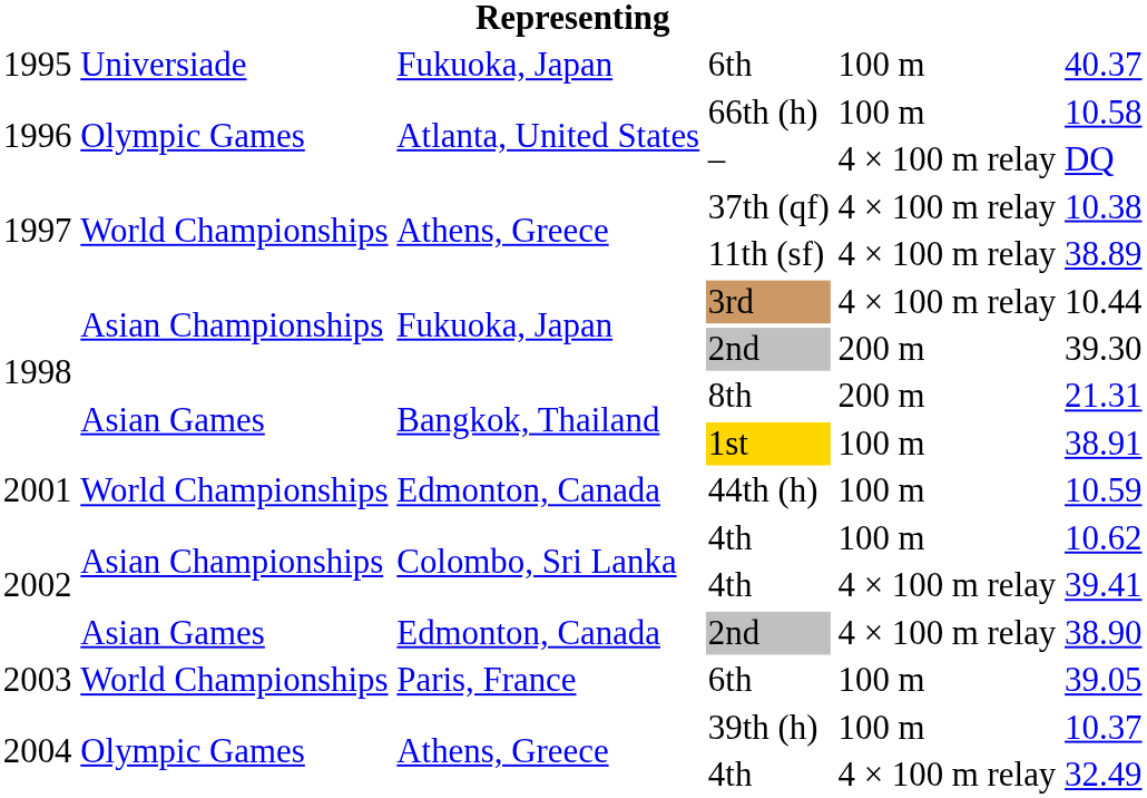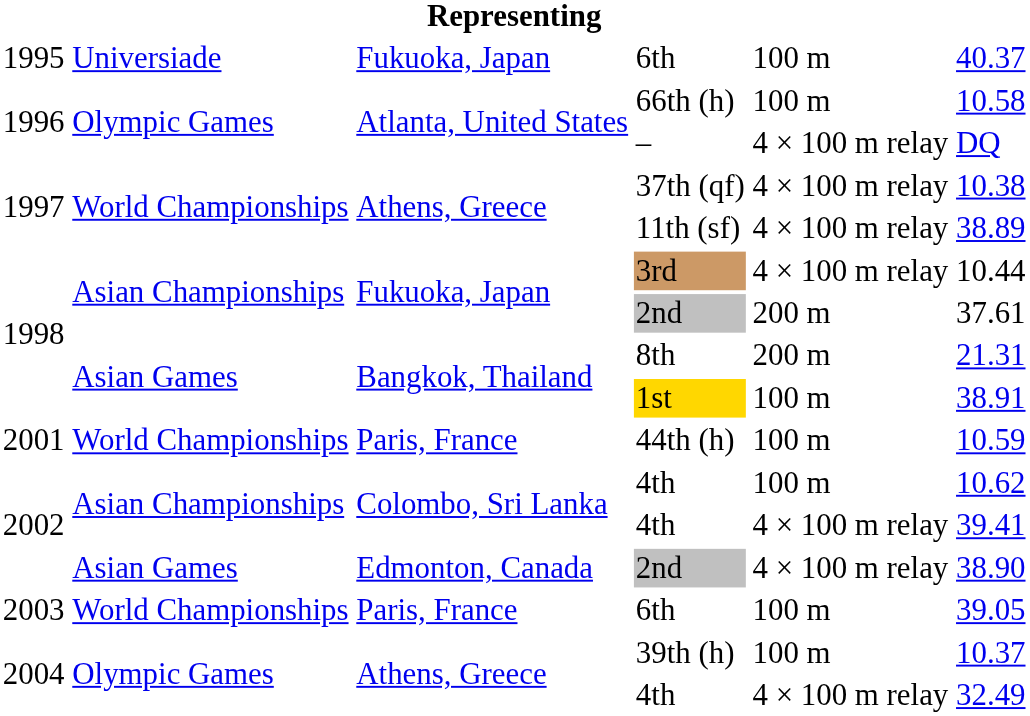1998 / 2nd | column 6: 39.30 -> 37.61
44th (h) | column 3: Edmonton, Canada -> Paris, France
